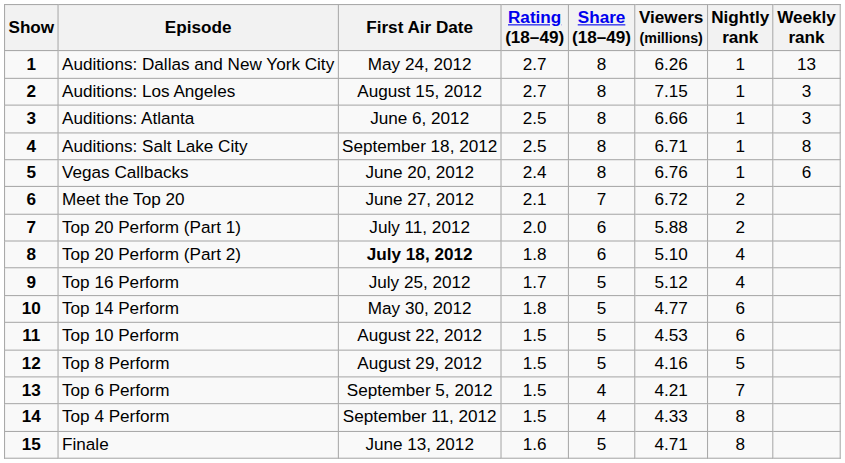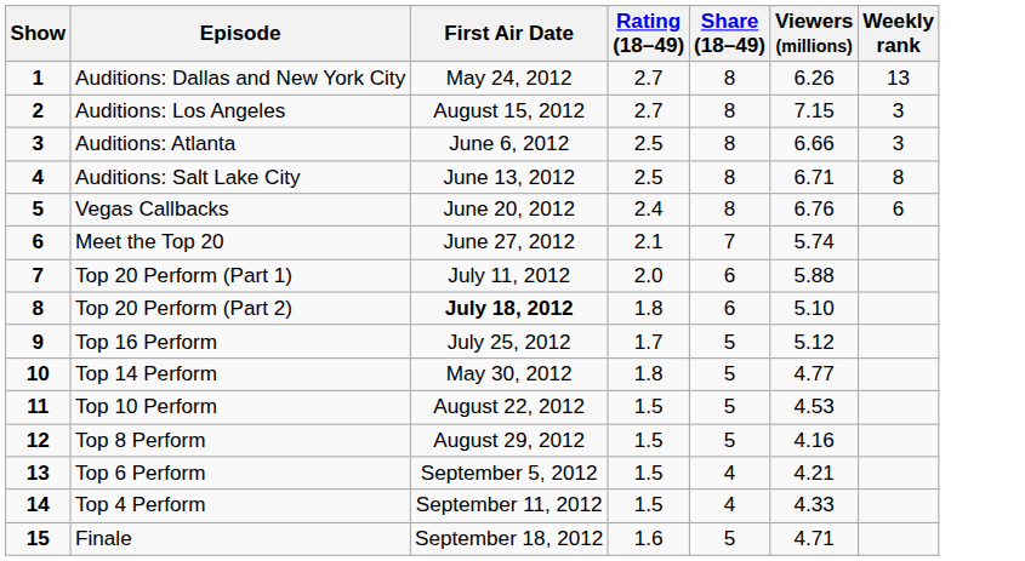- column: Nightly rank | 1 | 1 | 1 | 1 | 1 | 2 | 2 | 4 | 4 | 6 | 6 | 5 | 7 | 8 | 8
Auditions: Salt Lake City | First Air Date: September 18, 2012 -> June 13, 2012
Meet the Top 20 | Viewers (millions): 6.72 -> 5.74
Finale | First Air Date: June 13, 2012 -> September 18, 2012
